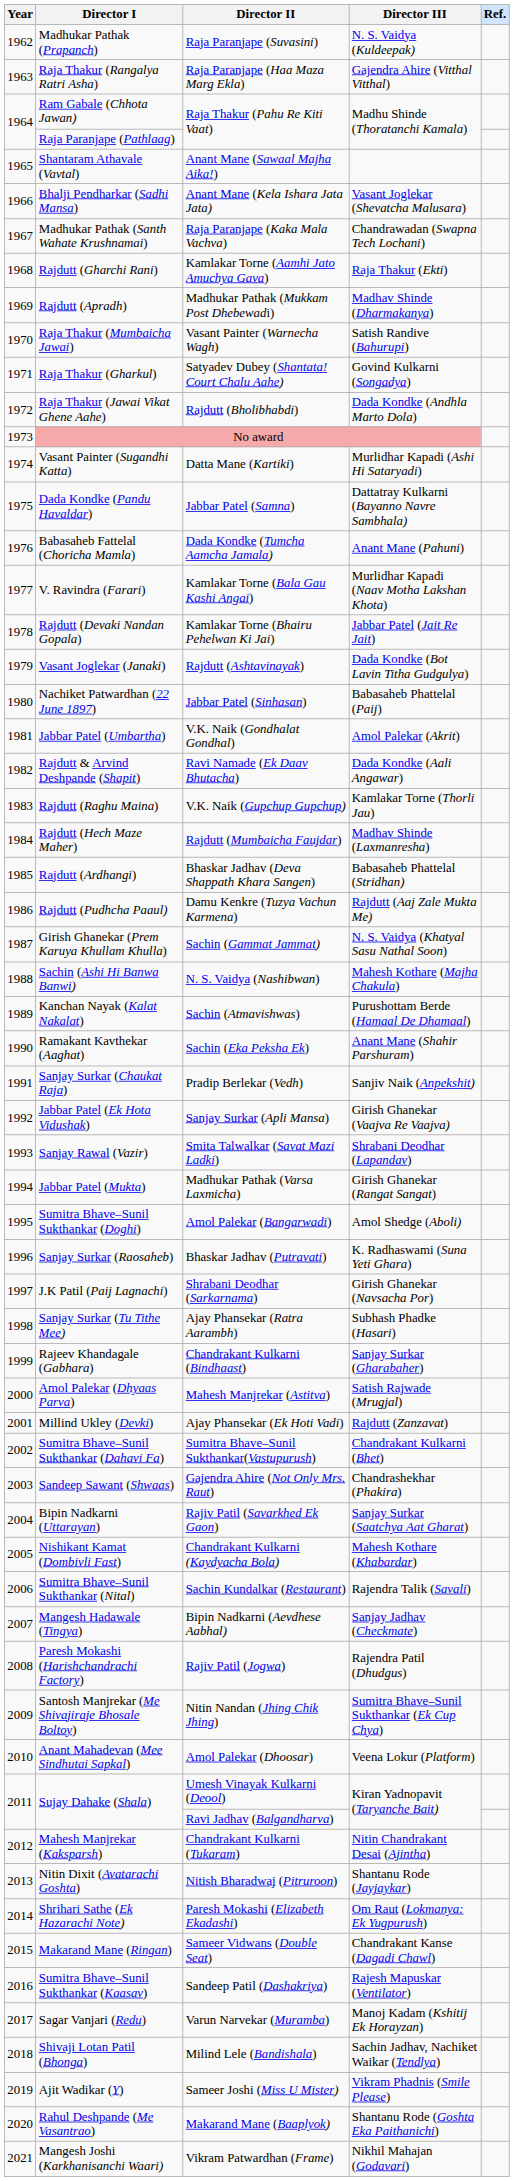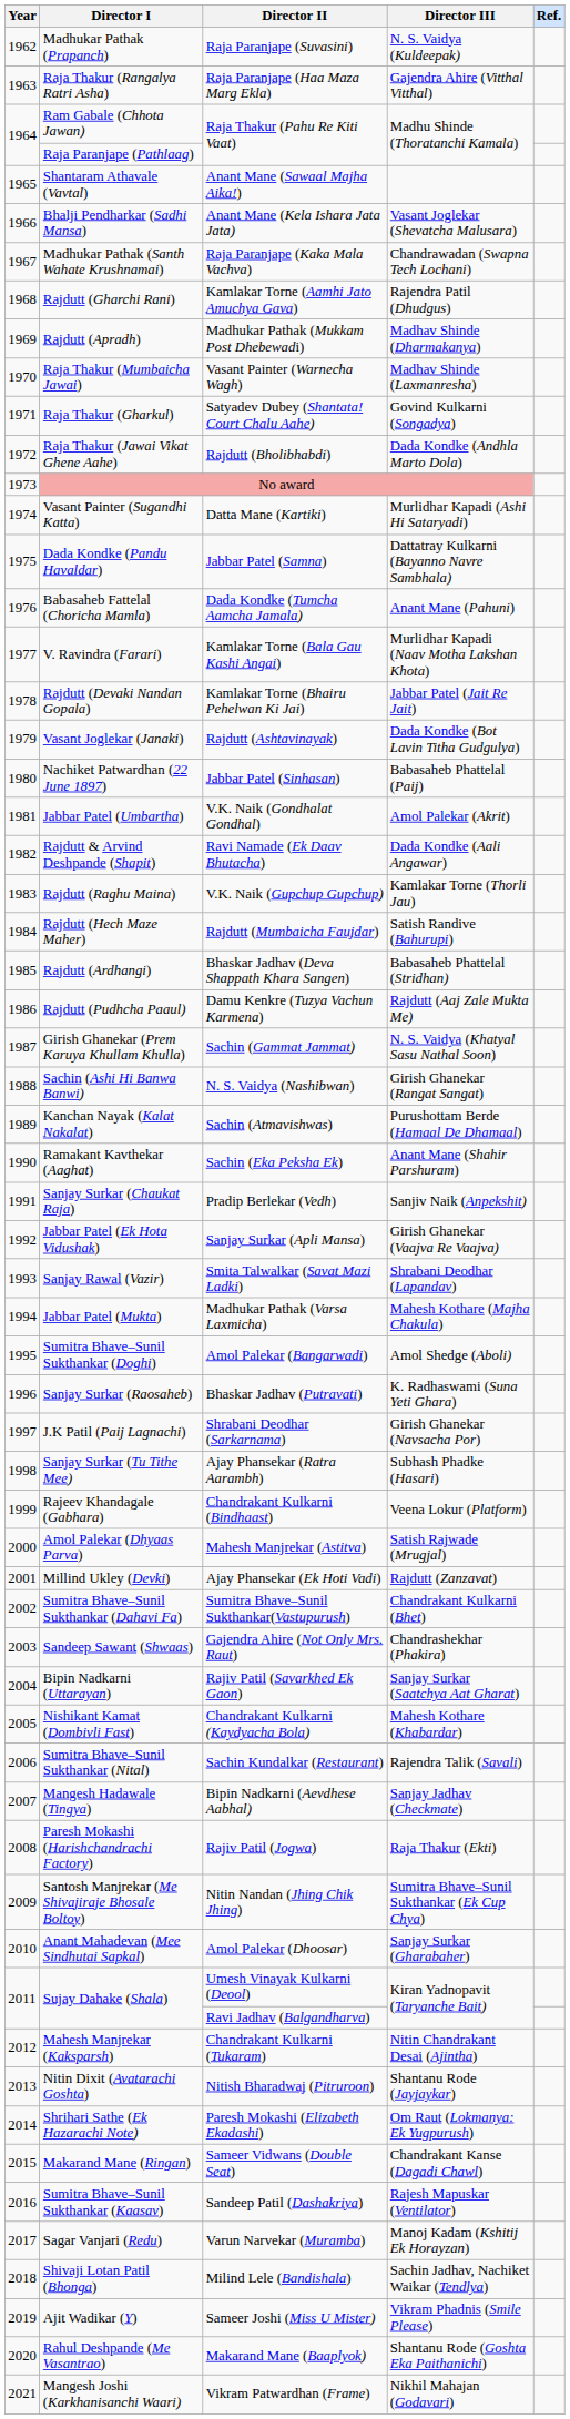Rajdutt (Gharchi Rani) | Director III: Raja Thakur (Ekti) -> Rajendra Patil (Dhudgus)
Raja Thakur (Mumbaicha Jawai) | Director III: Satish Randive (Bahurupi) -> Madhav Shinde (Laxmanresha)
Rajdutt (Hech Maze Maher) | Director III: Madhav Shinde (Laxmanresha) -> Satish Randive (Bahurupi)
Sachin (Ashi Hi Banwa Banwi) | Director III: Mahesh Kothare (Majha Chakula) -> Girish Ghanekar (Rangat Sangat)
Jabbar Patel (Mukta) | Director III: Girish Ghanekar (Rangat Sangat) -> Mahesh Kothare (Majha Chakula)
Rajeev Khandagale (Gabhara) | Director III: Sanjay Surkar (Gharabaher) -> Veena Lokur (Platform)
Paresh Mokashi (Harishchandrachi Factory) | Director III: Rajendra Patil (Dhudgus) -> Raja Thakur (Ekti)
Anant Mahadevan (Mee Sindhutai Sapkal) | Director III: Veena Lokur (Platform) -> Sanjay Surkar (Gharabaher)
